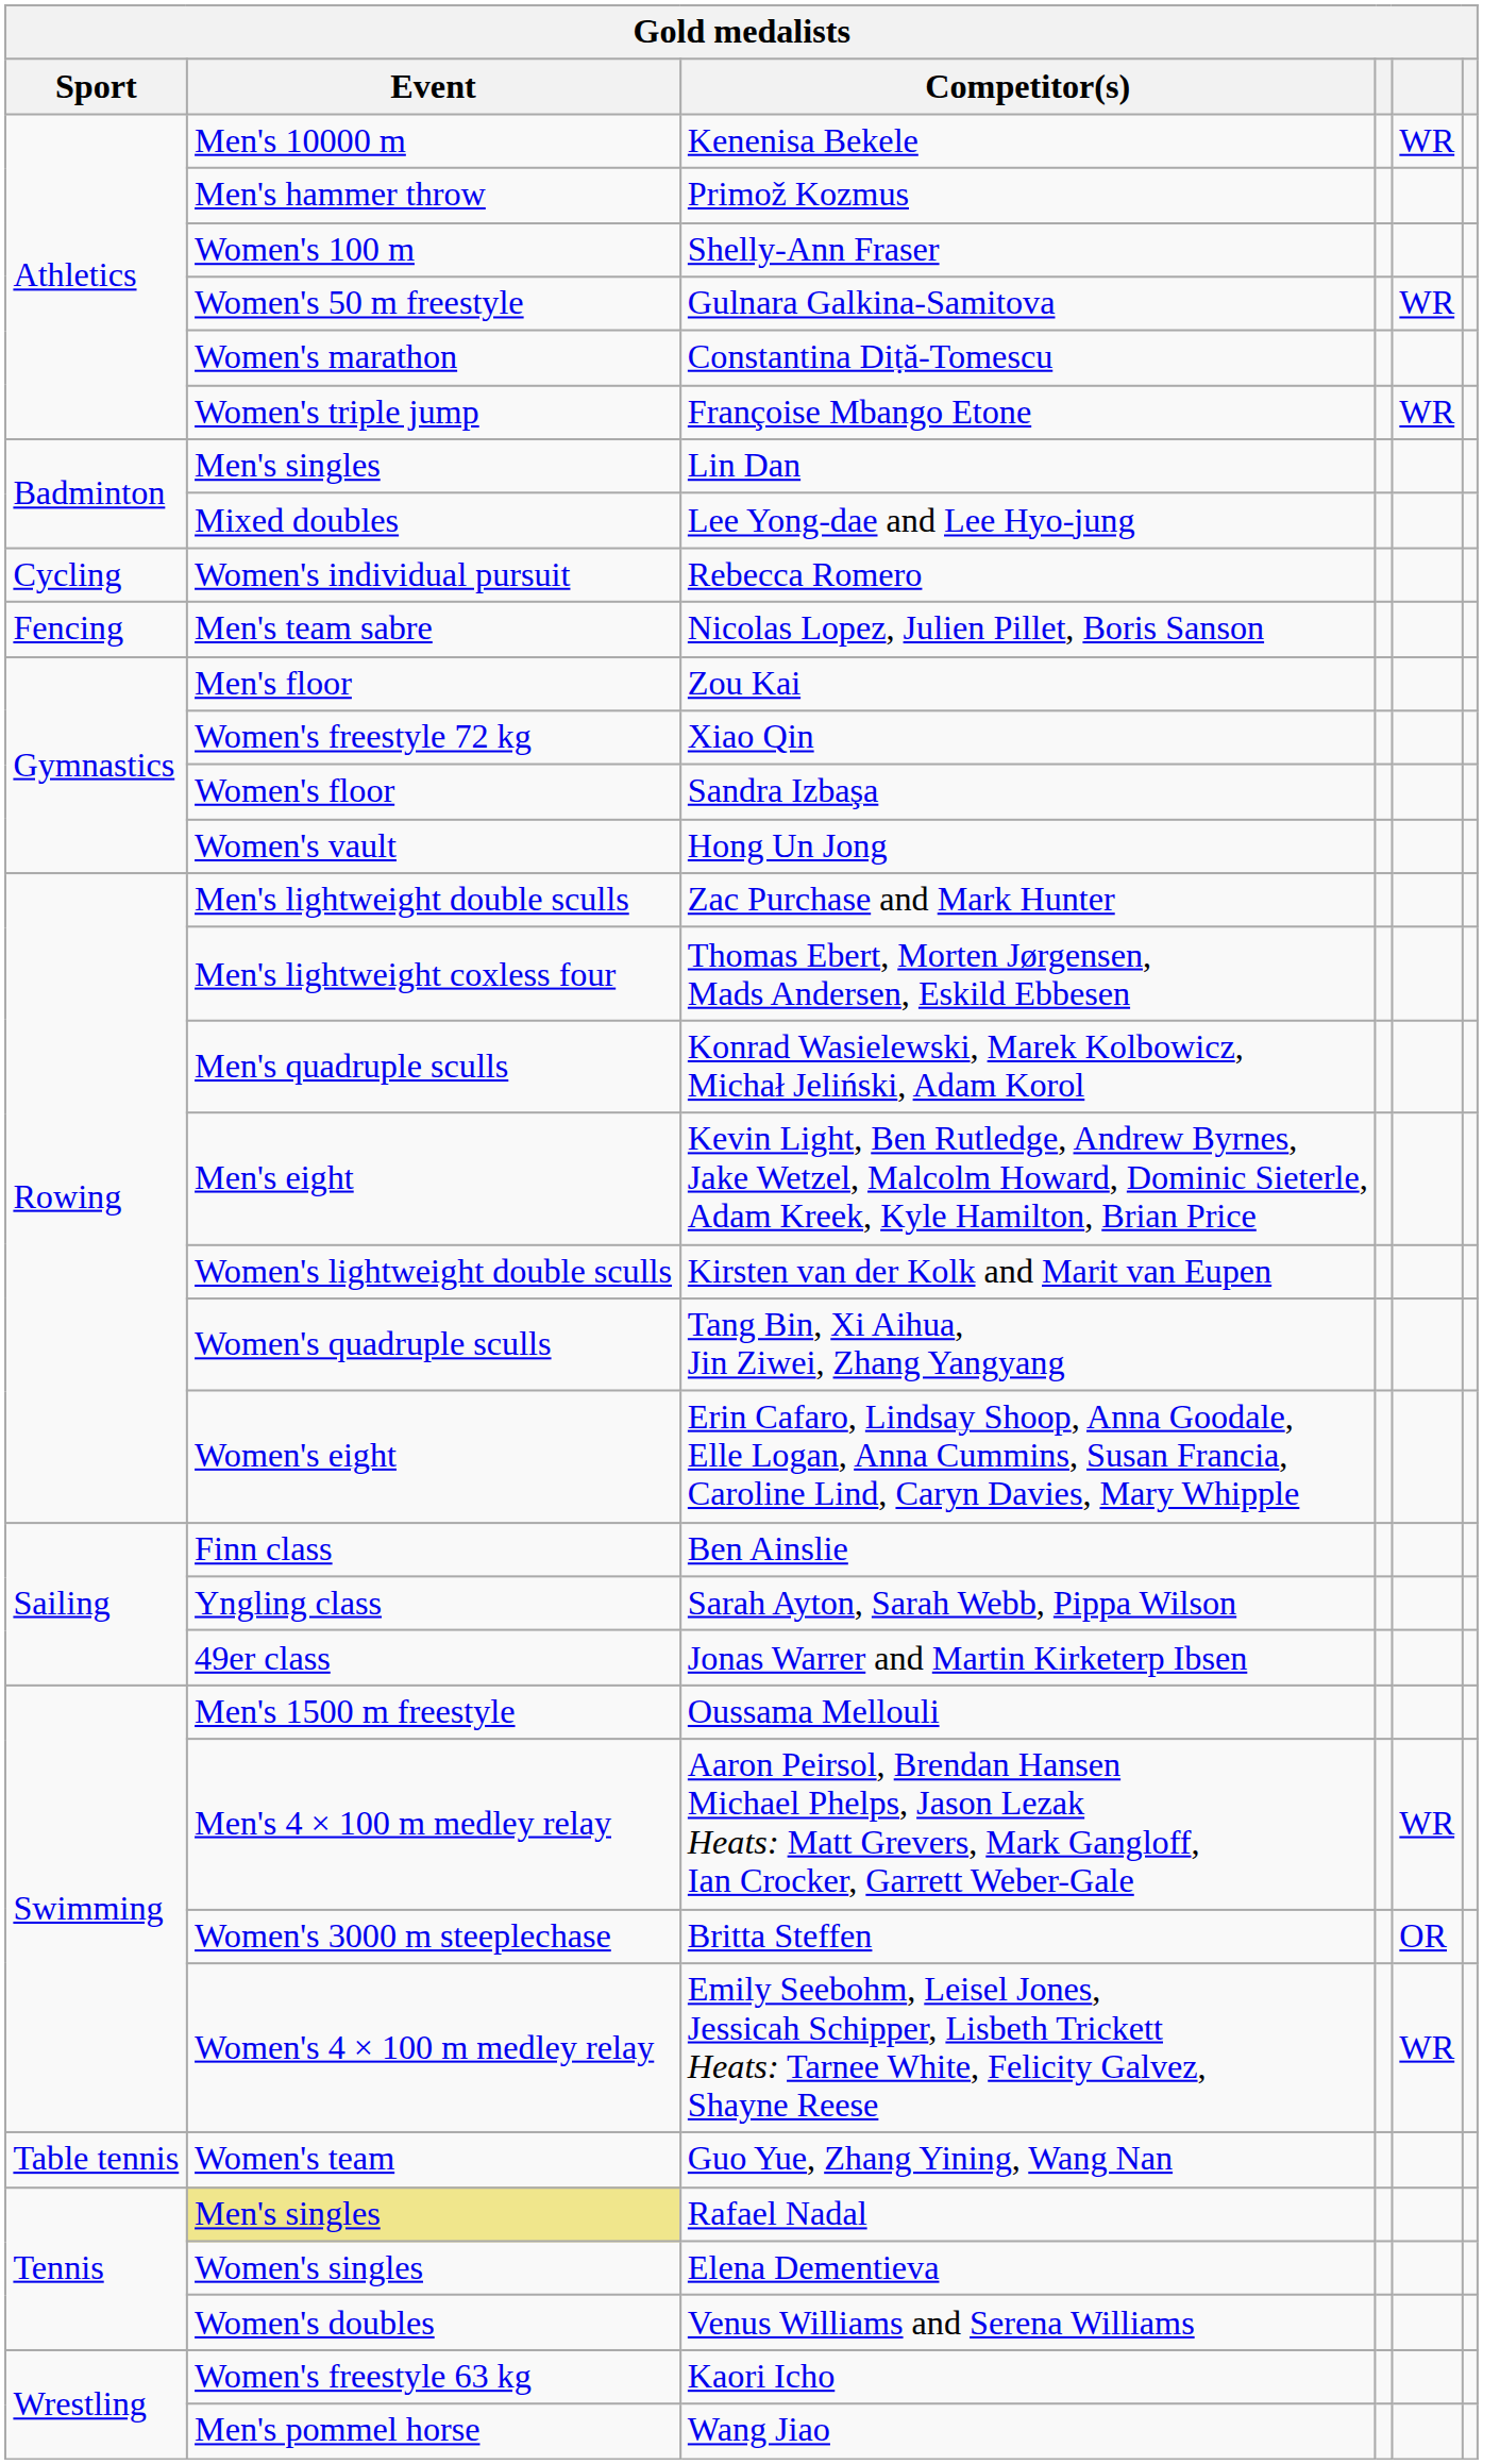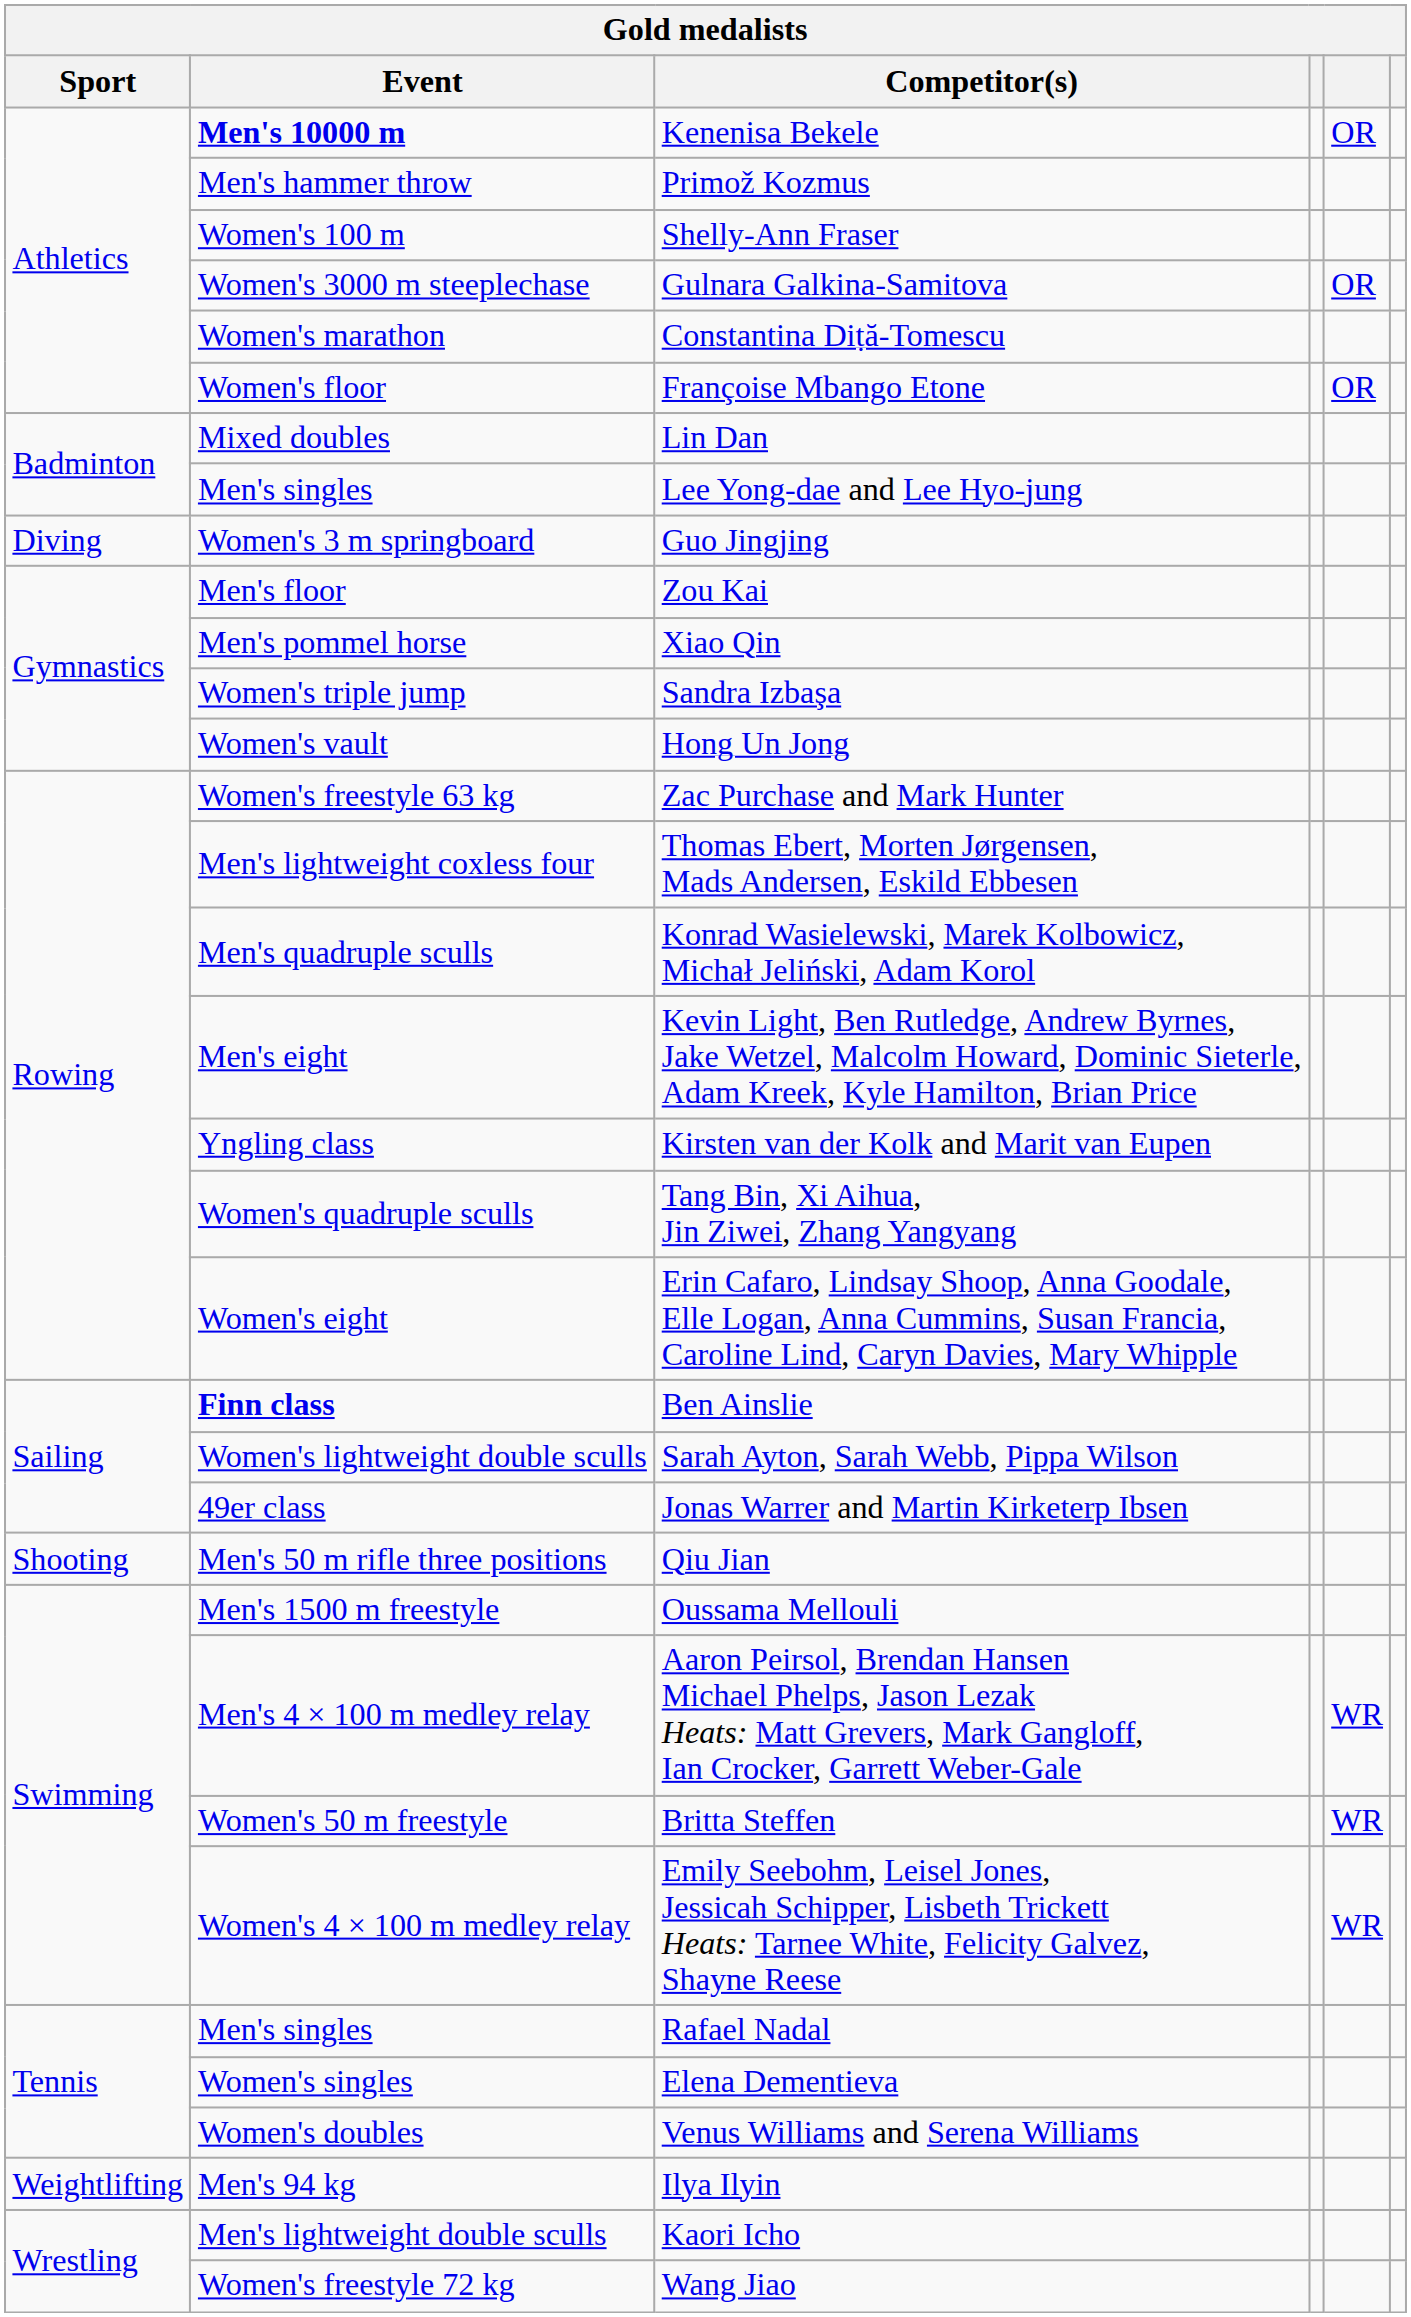Kenenisa Bekele | Event: normal -> bold
Kenenisa Bekele | column 5: WR -> OR
Gulnara Galkina-Samitova | Event: Women's 50 m freestyle -> Women's 3000 m steeplechase
Gulnara Galkina-Samitova | column 5: WR -> OR
Françoise Mbango Etone | Event: Women's triple jump -> Women's floor
Françoise Mbango Etone | column 5: WR -> OR
Lin Dan | Event: Men's singles -> Mixed doubles
Lee Yong-dae and Lee Hyo-jung | Event: Mixed doubles -> Men's singles
- row: Cycling | Women's individual pursuit | Rebecca Romero
+ row: Diving | Women's 3 m springboard | Guo Jingjing
- row: Fencing | Men's team sabre | Nicolas Lopez, Julien Pillet, Boris Sanson
Xiao Qin | Event: Women's freestyle 72 kg -> Men's pommel horse
Sandra Izbaşa | Event: Women's floor -> Women's triple jump
Zac Purchase and Mark Hunter | Event: Men's lightweight double sculls -> Women's freestyle 63 kg
Kirsten van der Kolk and Marit van Eupen | Event: Women's lightweight double sculls -> Yngling class
Ben Ainslie | Event: normal -> bold
Sarah Ayton, Sarah Webb, Pippa Wilson | Event: Yngling class -> Women's lightweight double sculls
+ row: Shooting | Men's 50 m rifle three positions | Qiu Jian
Britta Steffen | Event: Women's 3000 m steeplechase -> Women's 50 m freestyle
Britta Steffen | column 5: OR -> WR
- row: Table tennis | Women's team | Guo Yue, Zhang Yining, Wang Nan
Rafael Nadal | Event: khaki background -> no background
+ row: Weightlifting | Men's 94 kg | Ilya Ilyin
Kaori Icho | Event: Women's freestyle 63 kg -> Men's lightweight double sculls
Wang Jiao | Event: Men's pommel horse -> Women's freestyle 72 kg
